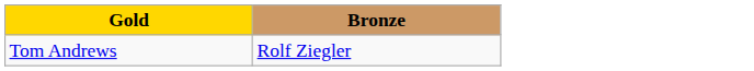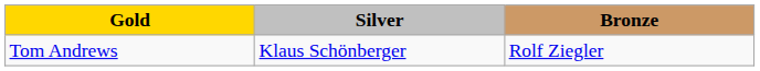+ column: Silver | Klaus Schönberger
